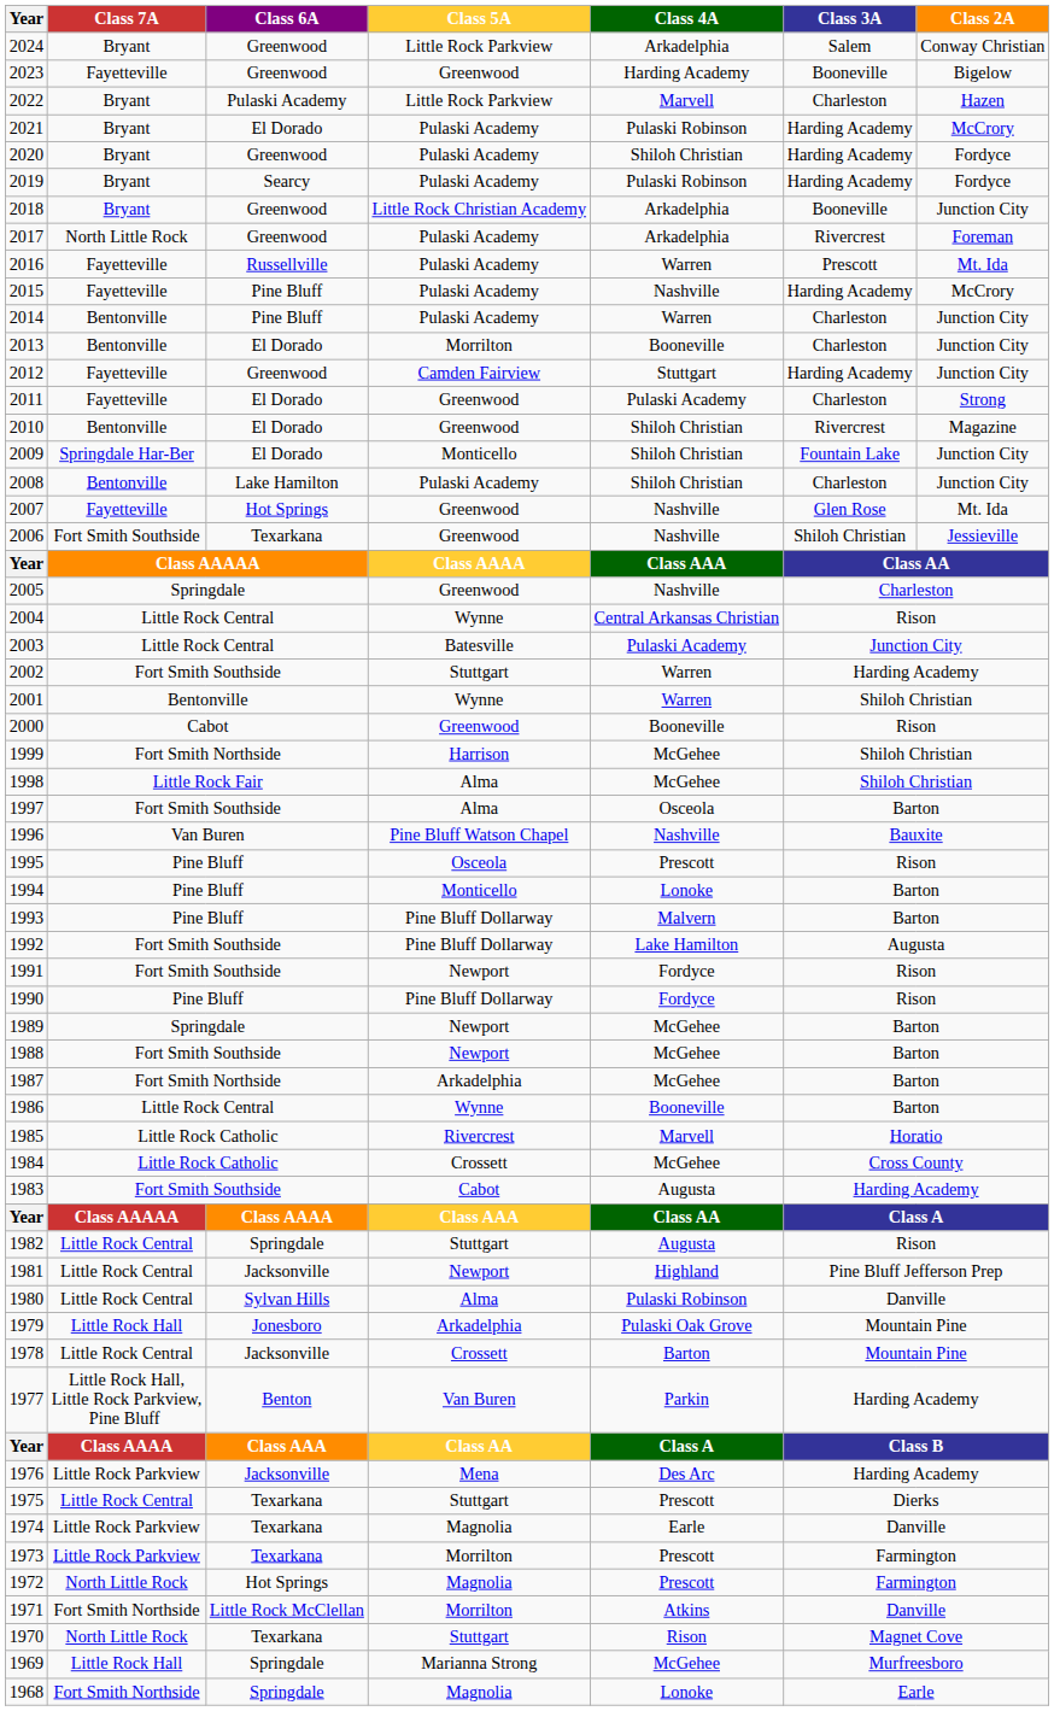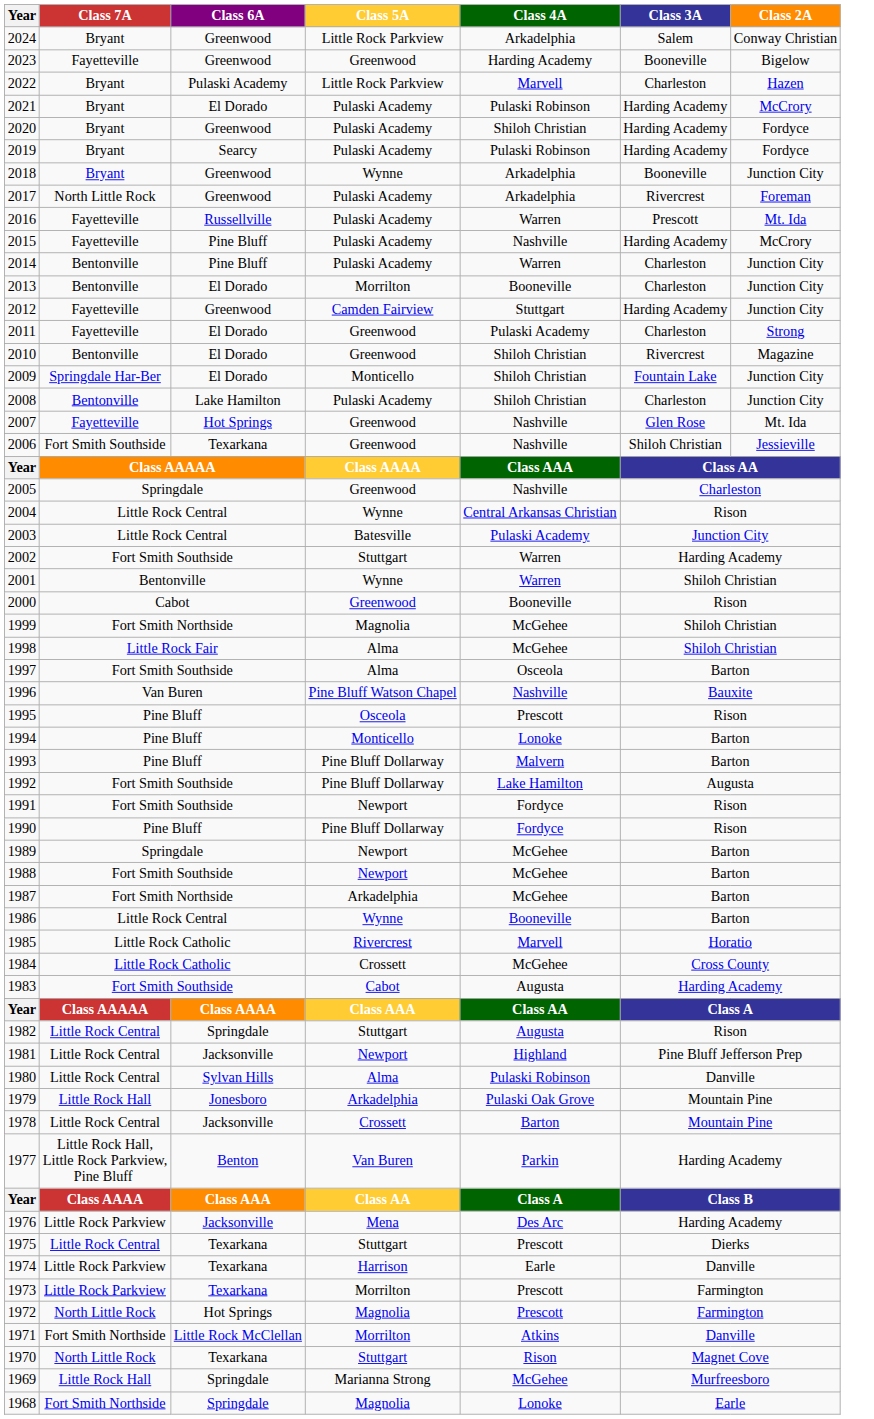2018 | Class 5A: Little Rock Christian Academy -> Wynne
1999 | Class 5A: Harrison -> Magnolia
1974 | Class 5A: Magnolia -> Harrison
